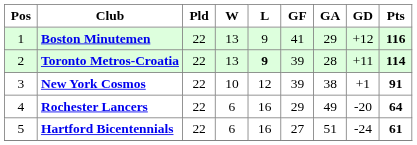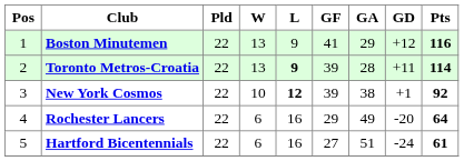New York Cosmos | L: normal -> bold
New York Cosmos | Pts: 91 -> 92
